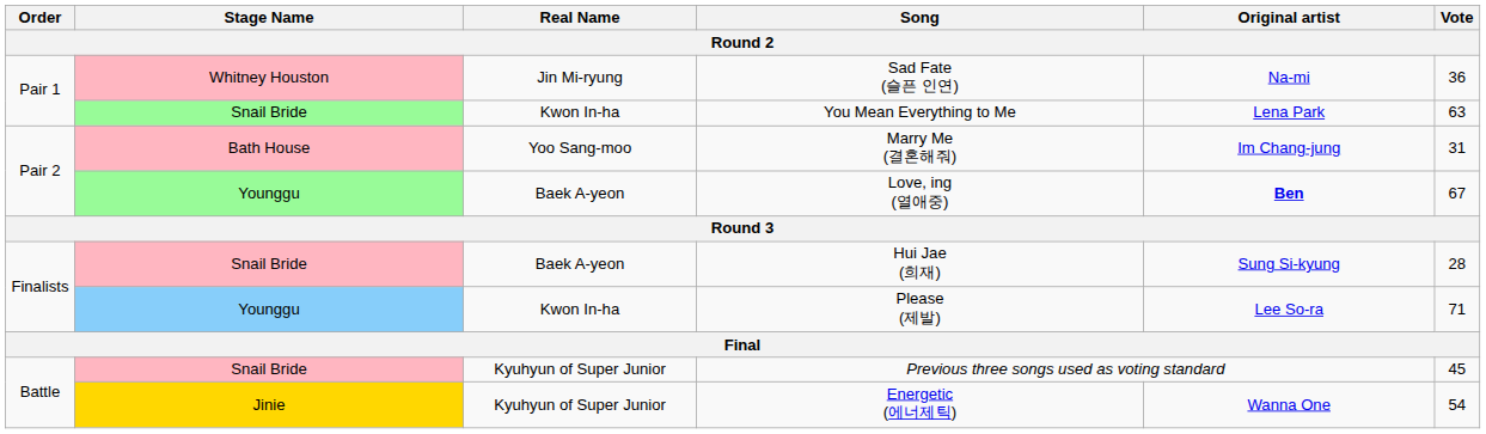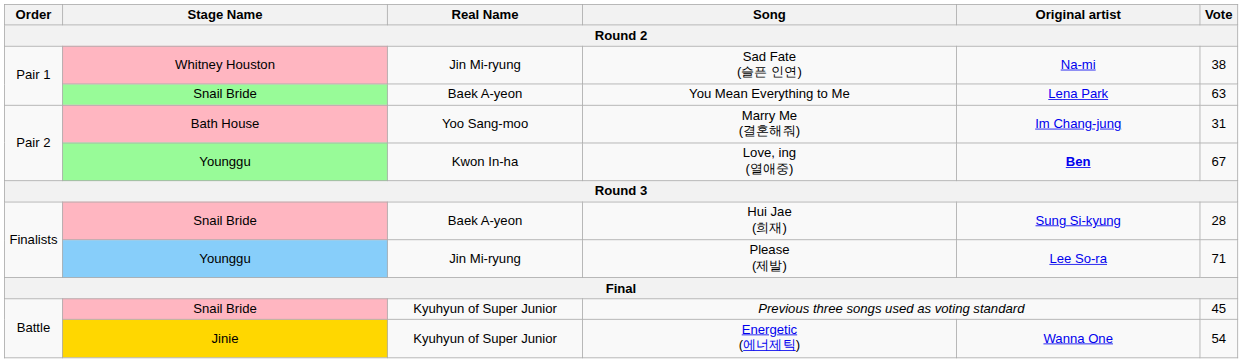Sad Fate (슬픈 인연) | Vote: 36 -> 38
You Mean Everything to Me | Real Name: Kwon In-ha -> Baek A-yeon
Love, ing (열애중) | Real Name: Baek A-yeon -> Kwon In-ha
Please (제발) | Real Name: Kwon In-ha -> Jin Mi-ryung
